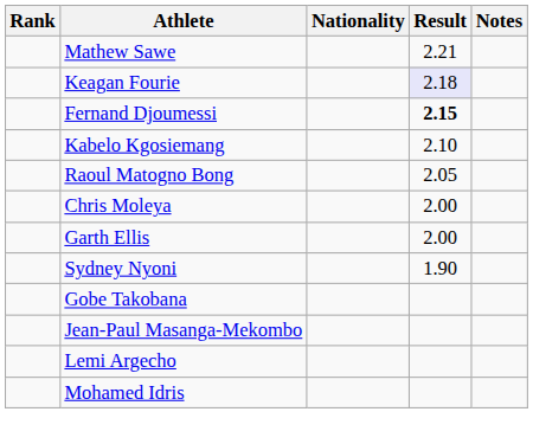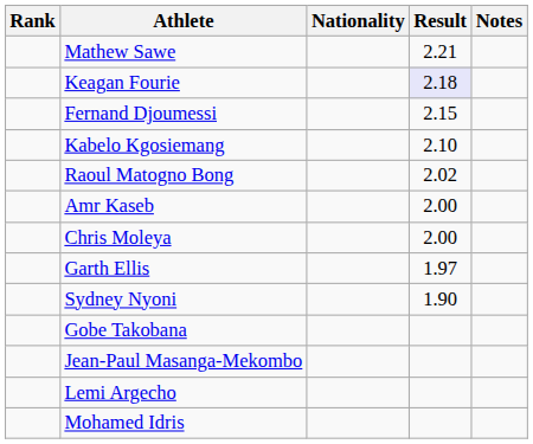Fernand Djoumessi | Result: bold -> normal
Raoul Matogno Bong | Result: 2.05 -> 2.02
+ row: Amr Kaseb | 2.00
Garth Ellis | Result: 2.00 -> 1.97
